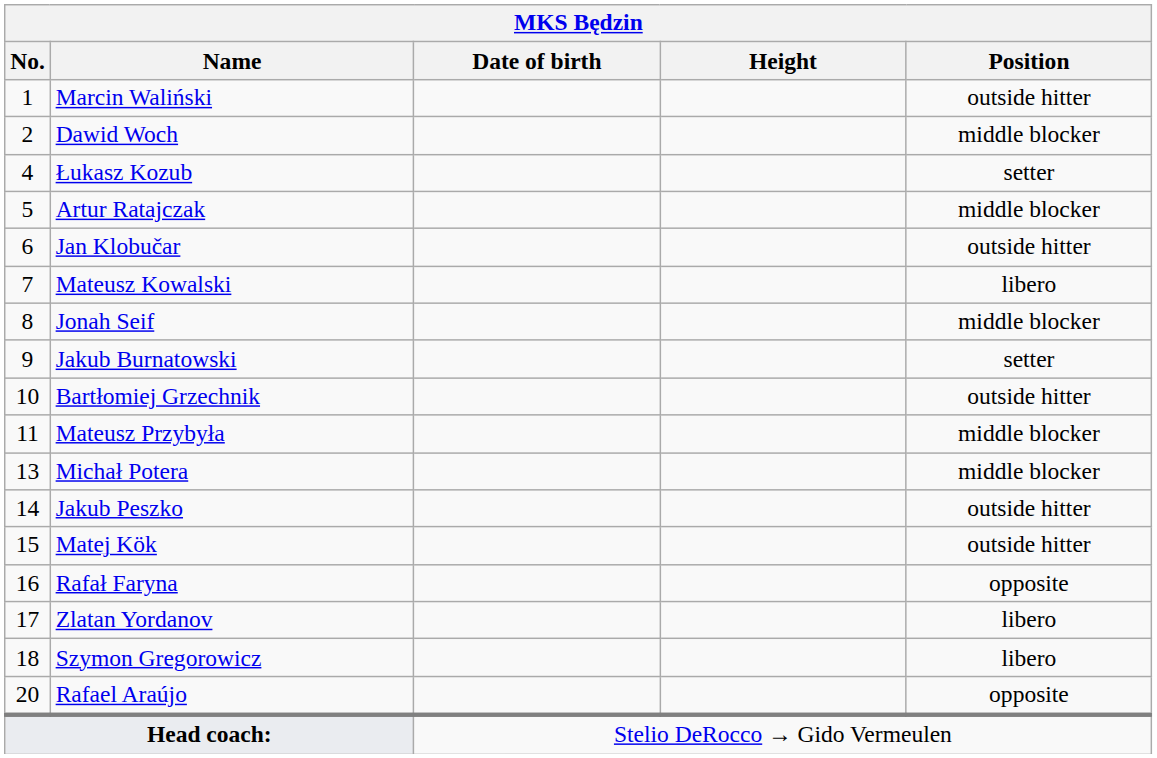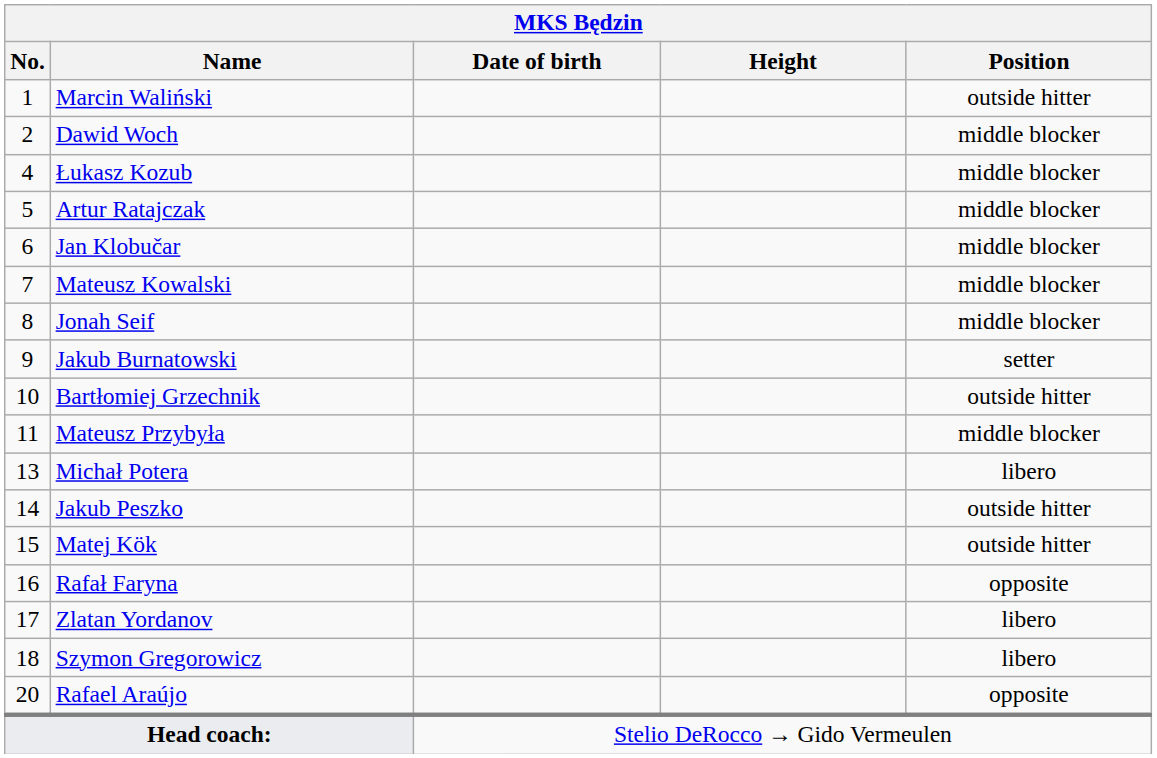Łukasz Kozub | Position: setter -> middle blocker
Jan Klobučar | Position: outside hitter -> middle blocker
Mateusz Kowalski | Position: libero -> middle blocker
Michał Potera | Position: middle blocker -> libero
